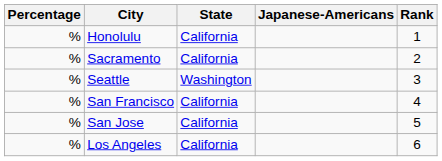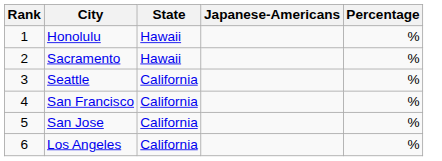columns swapped: Rank <-> Percentage
Honolulu | State: California -> Hawaii
Sacramento | State: California -> Hawaii
Seattle | State: Washington -> California
